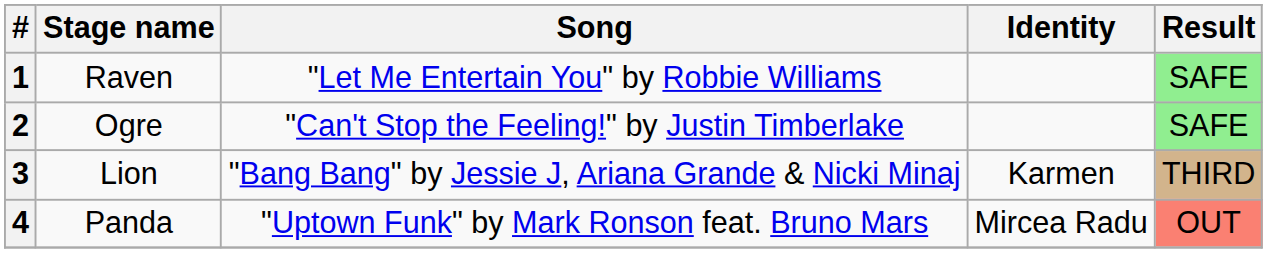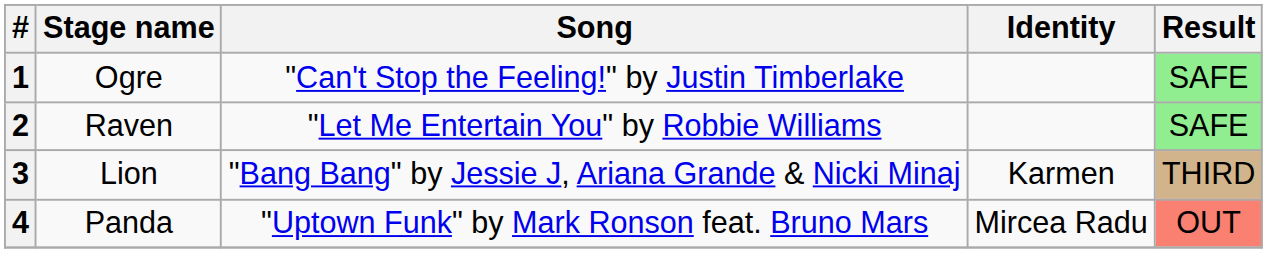1 | Stage name: Raven -> Ogre
1 | Song: "Let Me Entertain You" by Robbie Williams -> "Can't Stop the Feeling!" by Justin Timberlake
2 | Stage name: Ogre -> Raven
2 | Song: "Can't Stop the Feeling!" by Justin Timberlake -> "Let Me Entertain You" by Robbie Williams
